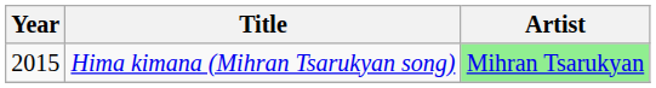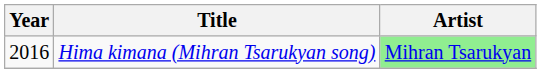Hima kimana (Mihran Tsarukyan song) | Year: 2015 -> 2016
